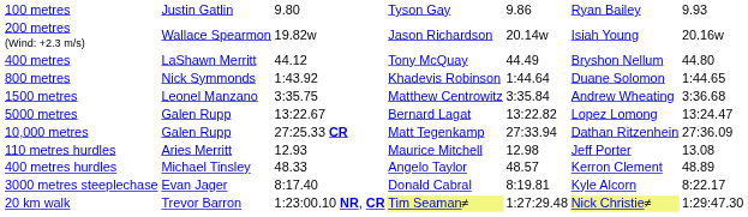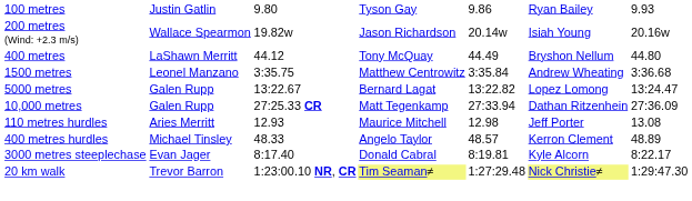- row: 800 metres | Nick Symmonds | 1:43.92 | Khadevis Robinson | 1:44.64 | Duane Solomon | 1:44.65
